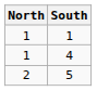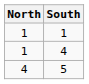5 | North: 2 -> 4
